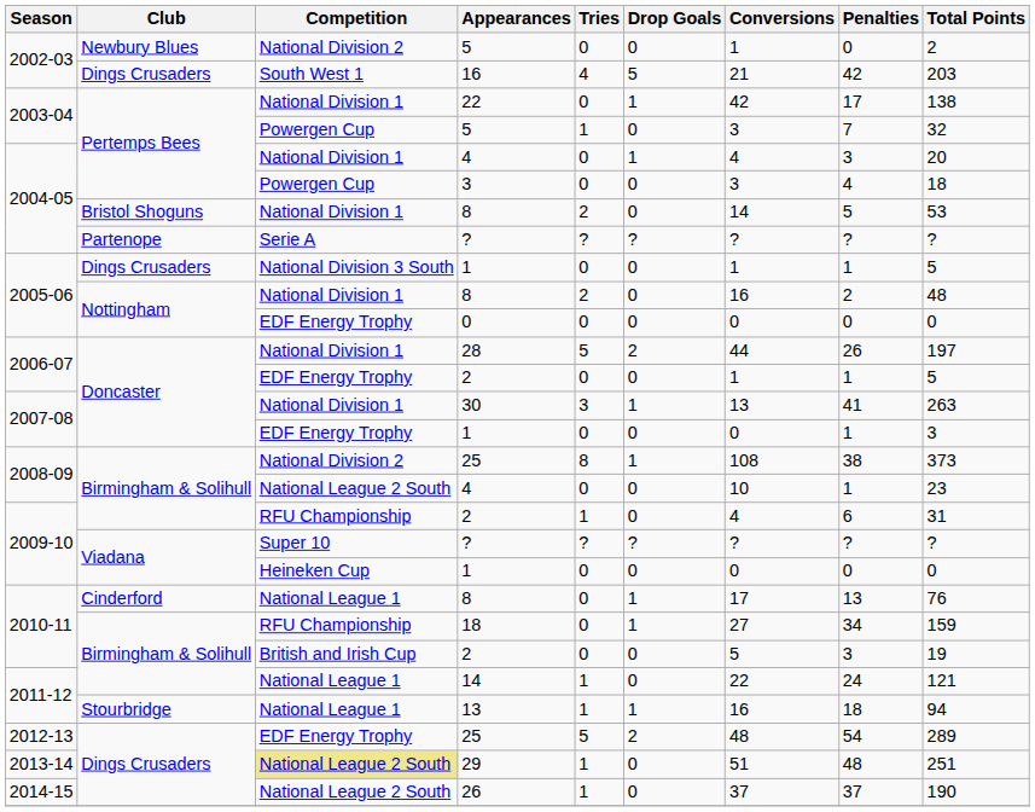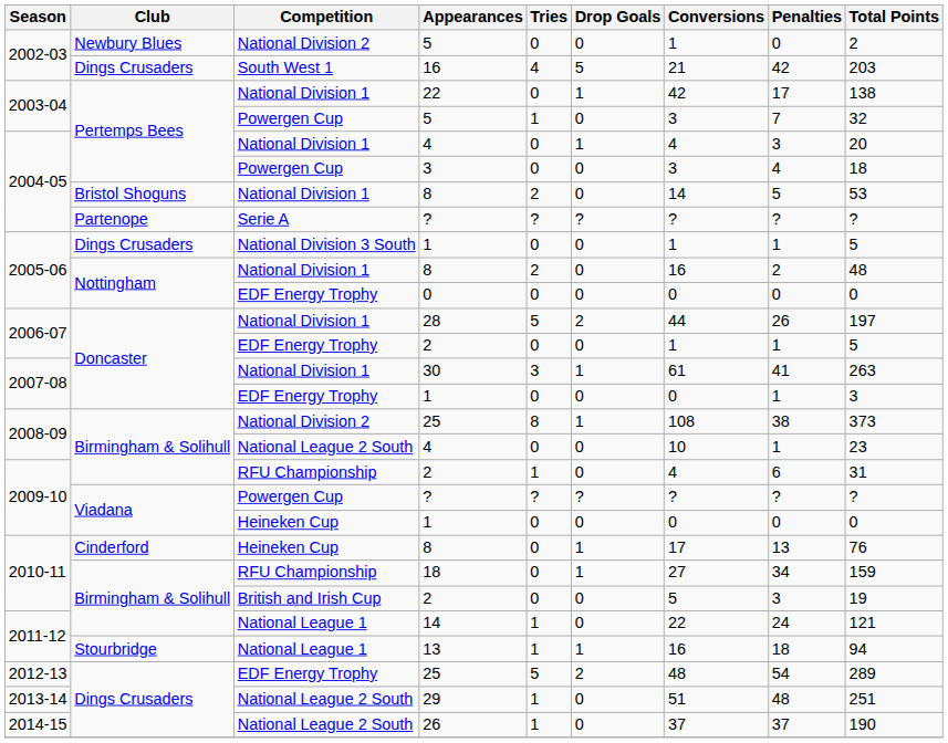30 | Conversions: 13 -> 61
2009-10 / ? | Competition: Super 10 -> Powergen Cup
2010-11 / 8 | Competition: National League 1 -> Heineken Cup
29 | Competition: khaki background -> no background
